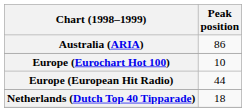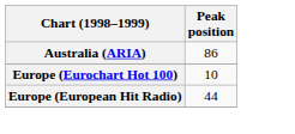- row: Netherlands (Dutch Top 40 Tipparade) | 18
